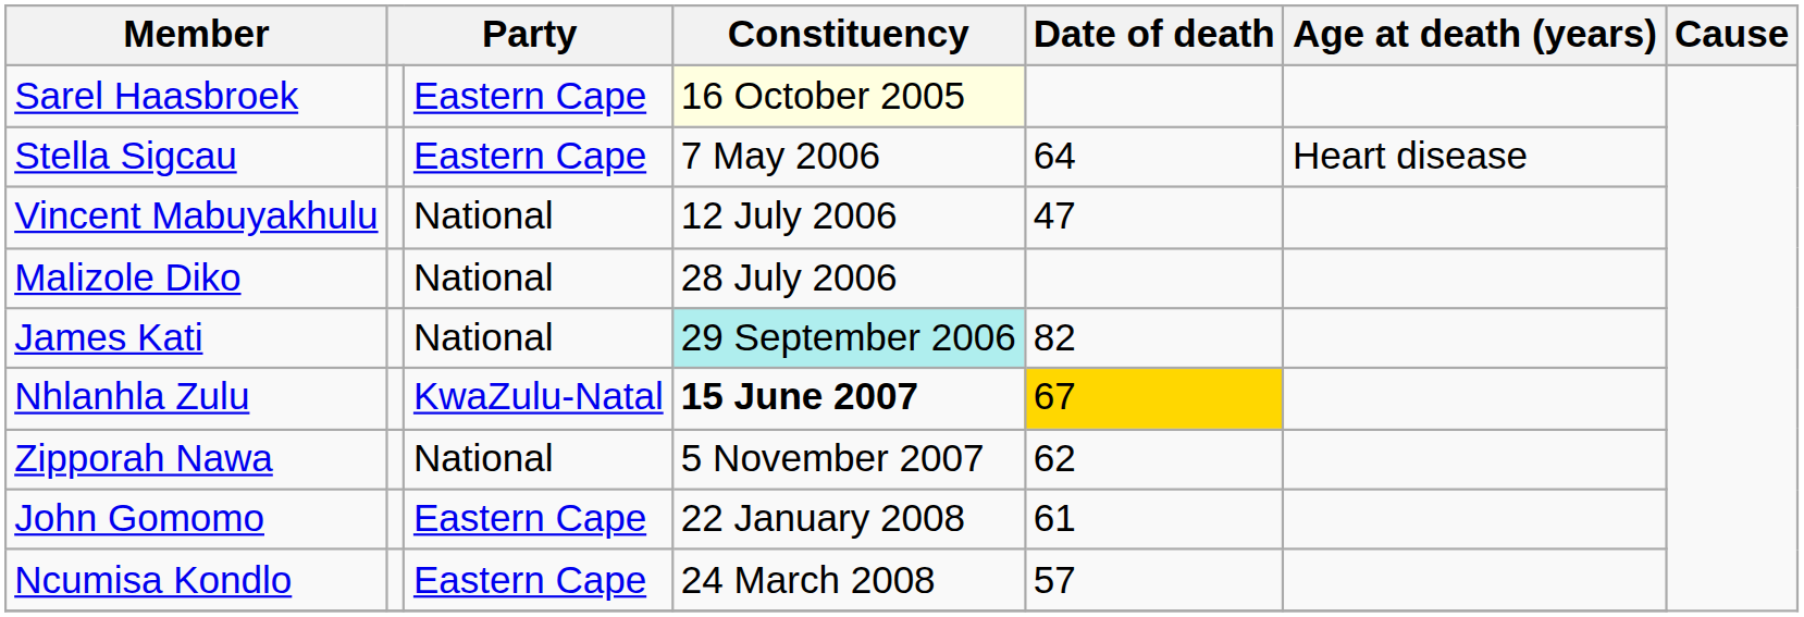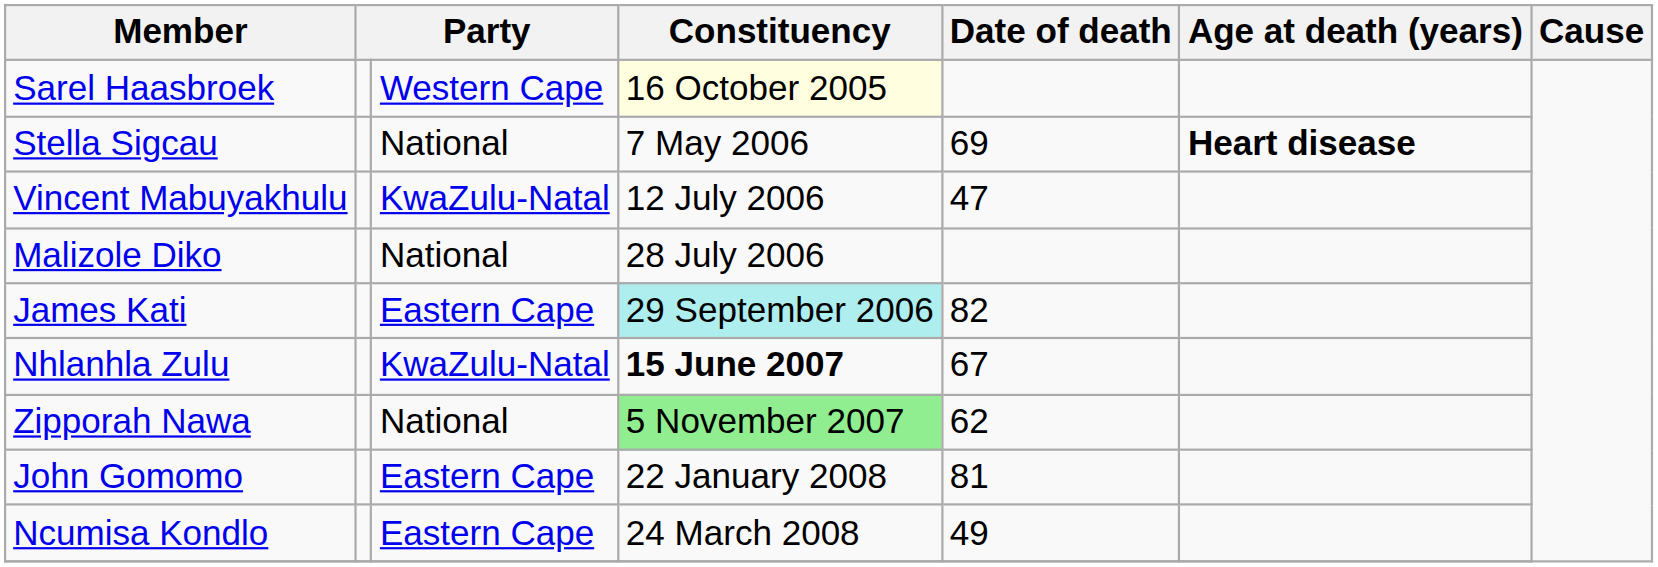Sarel Haasbroek | column 3: Eastern Cape -> Western Cape
Stella Sigcau | column 3: Eastern Cape -> National
Stella Sigcau | Date of death: 64 -> 69
Stella Sigcau | Age at death (years): normal -> bold
Vincent Mabuyakhulu | column 3: National -> KwaZulu-Natal
James Kati | column 3: National -> Eastern Cape
Nhlanhla Zulu | Date of death: gold background -> no background
Zipporah Nawa | Constituency: no background -> lightgreen background
John Gomomo | Date of death: 61 -> 81
Ncumisa Kondlo | Date of death: 57 -> 49
